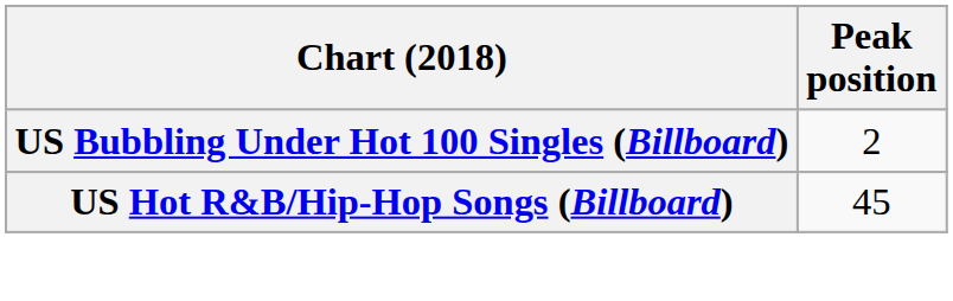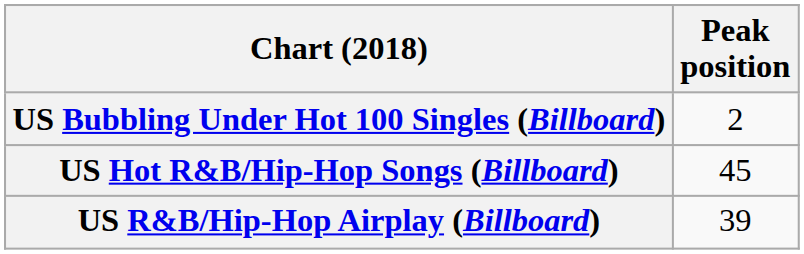+ row: US R&B/Hip-Hop Airplay (Billboard) | 39
